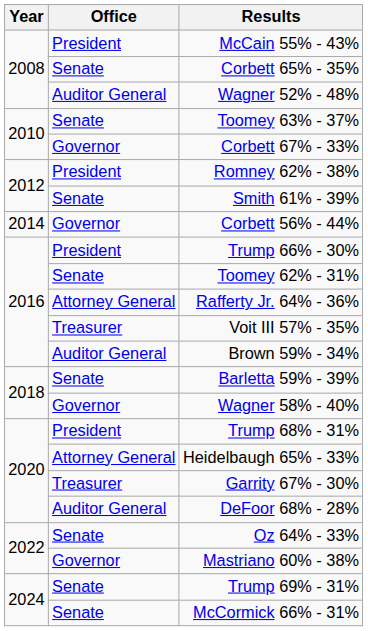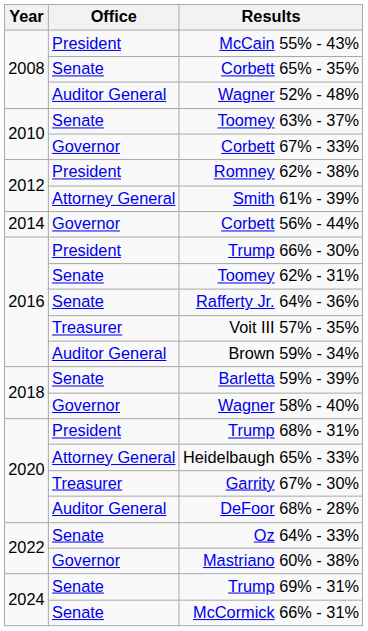Smith 61% - 39% | Office: Senate -> Attorney General
Rafferty Jr. 64% - 36% | Office: Attorney General -> Senate
